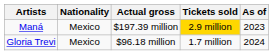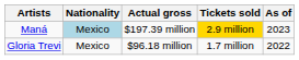Maná | Nationality: no background -> lightblue background
Gloria Trevi | As of: 2024 -> 2022
